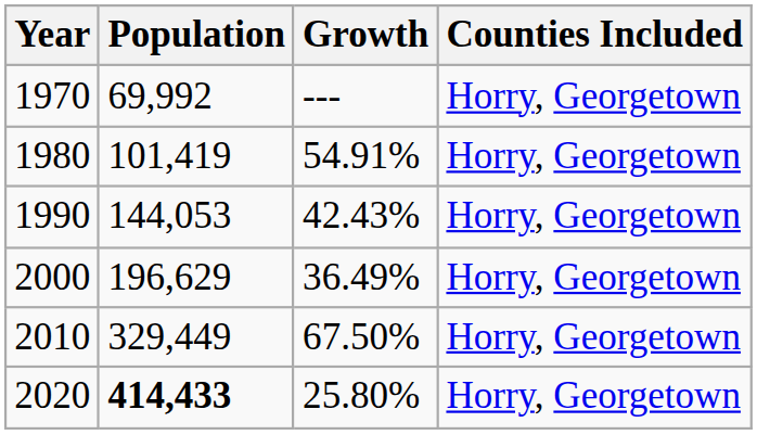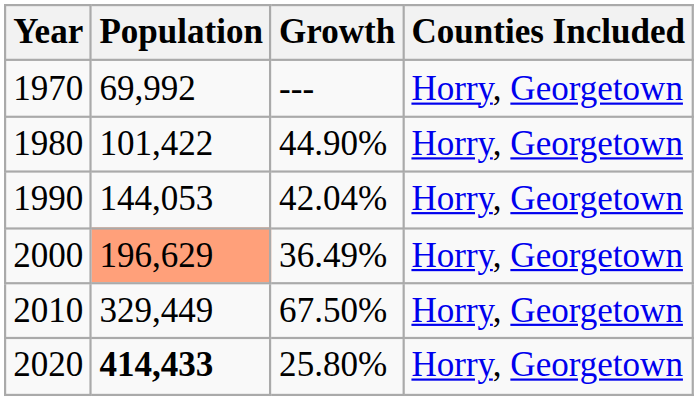1980 | Population: 101,419 -> 101,422
1980 | Growth: 54.91% -> 44.90%
1990 | Growth: 42.43% -> 42.04%
2000 | Population: no background -> lightsalmon background
